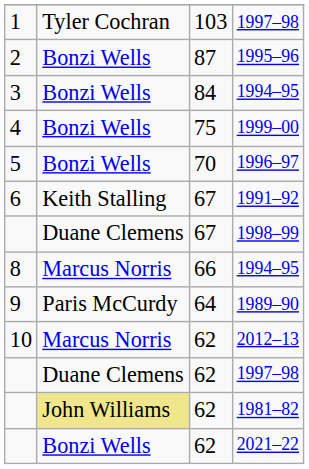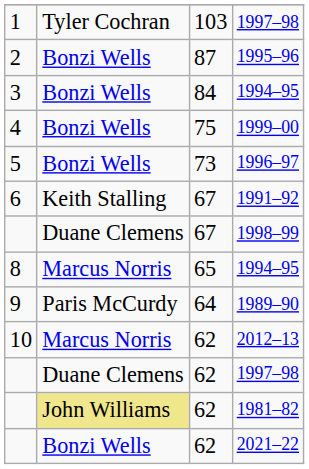1996–97 | column 3: 70 -> 73
8 / 1994–95 | column 3: 66 -> 65
